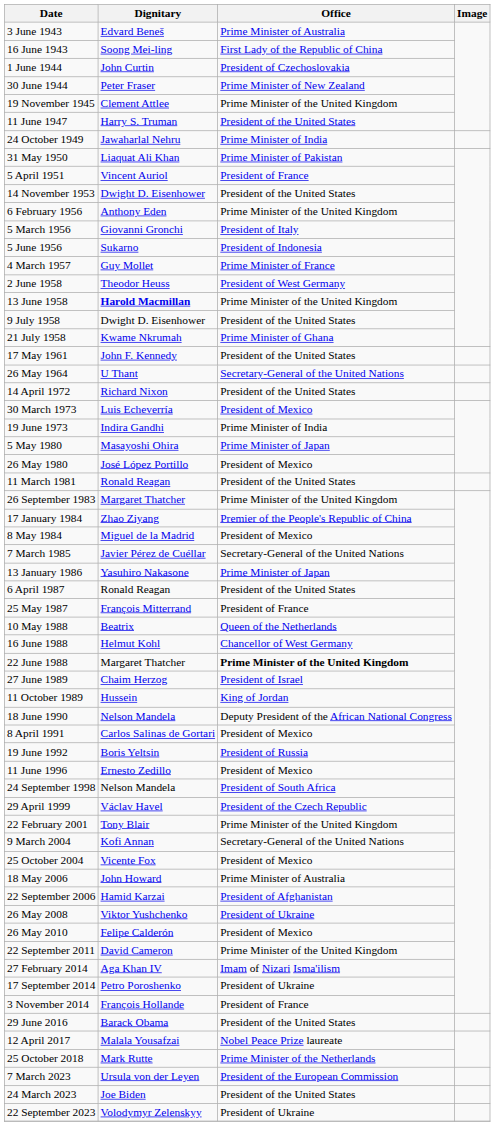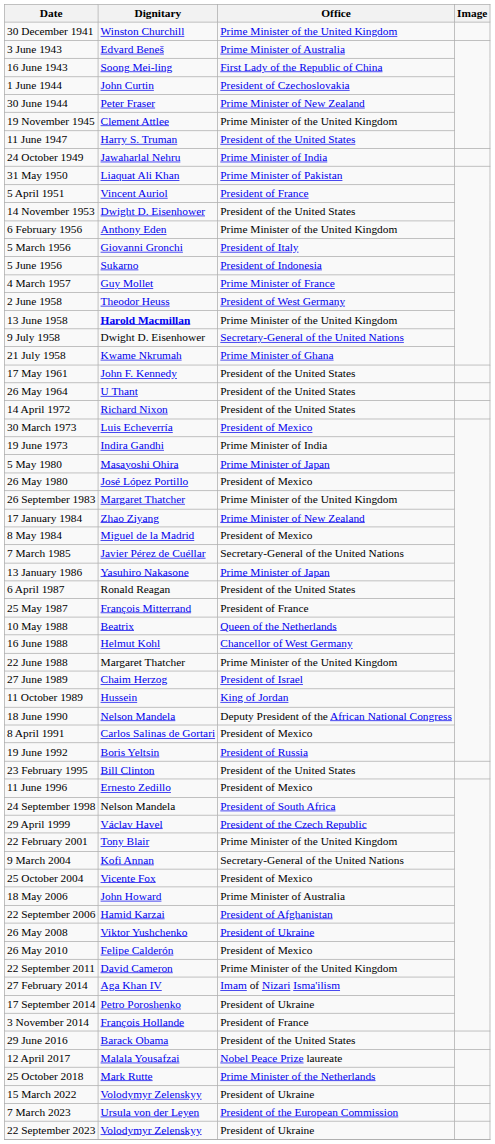+ row: 30 December 1941 | Winston Churchill | Prime Minister of the United Kingdom
9 July 1958 | Office: President of the United States -> Secretary-General of the United Nations
26 May 1964 | Office: Secretary-General of the United Nations -> President of the United States
- row: 11 March 1981 | Ronald Reagan | President of the United States
17 January 1984 | Office: Premier of the People's Republic of China -> Prime Minister of New Zealand
22 June 1988 | Office: bold -> normal
+ row: 23 February 1995 | Bill Clinton | President of the United States
+ row: 15 March 2022 | Volodymyr Zelenskyy | President of Ukraine
- row: 24 March 2023 | Joe Biden | President of the United States
